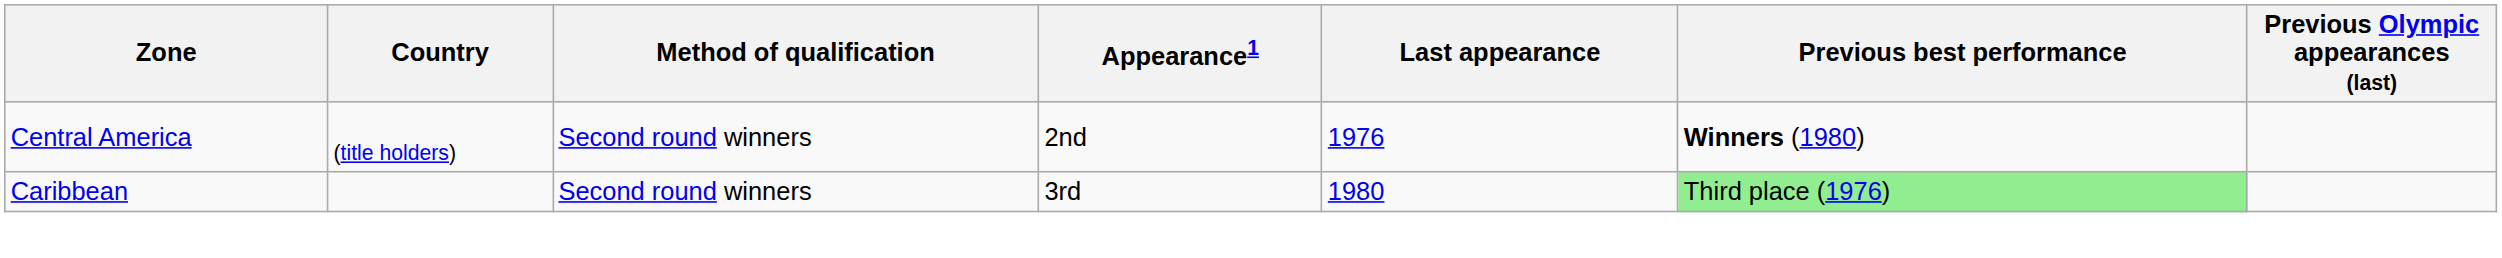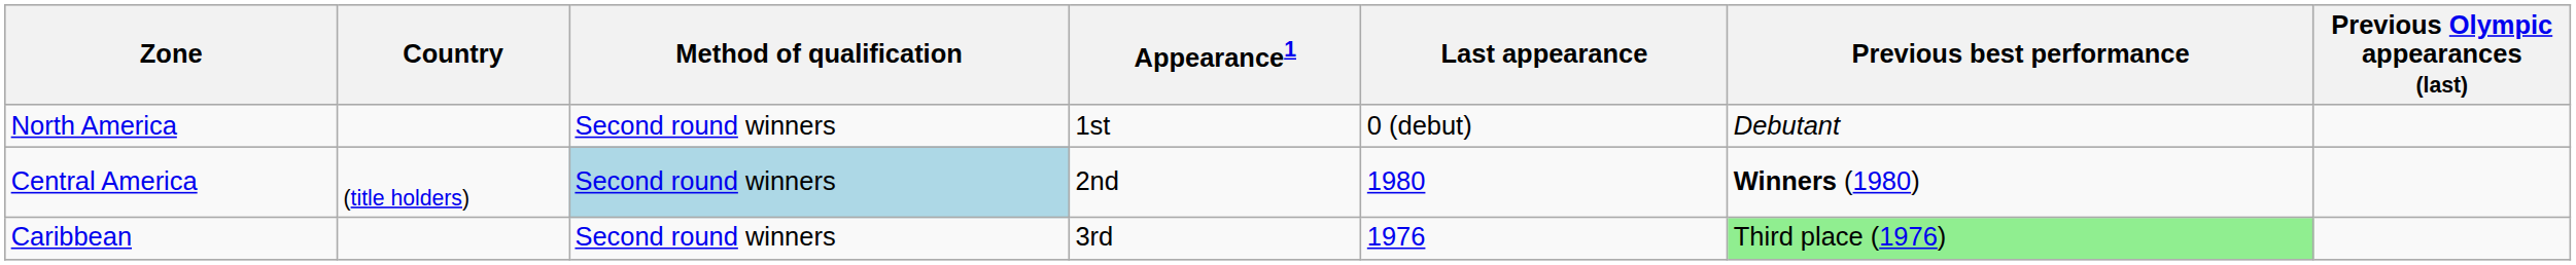+ row: North America | Second round winners | 1st | 0 (debut) | Debutant
Central America | Method of qualification: no background -> lightblue background
Central America | Last appearance: 1976 -> 1980
Caribbean | Last appearance: 1980 -> 1976
